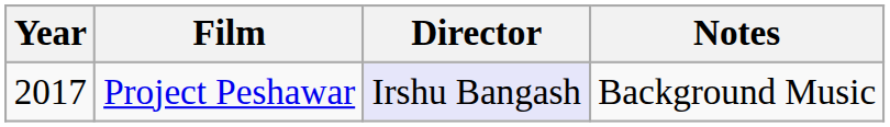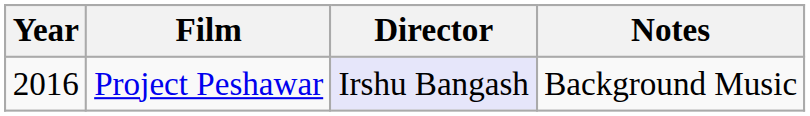Project Peshawar | Year: 2017 -> 2016
